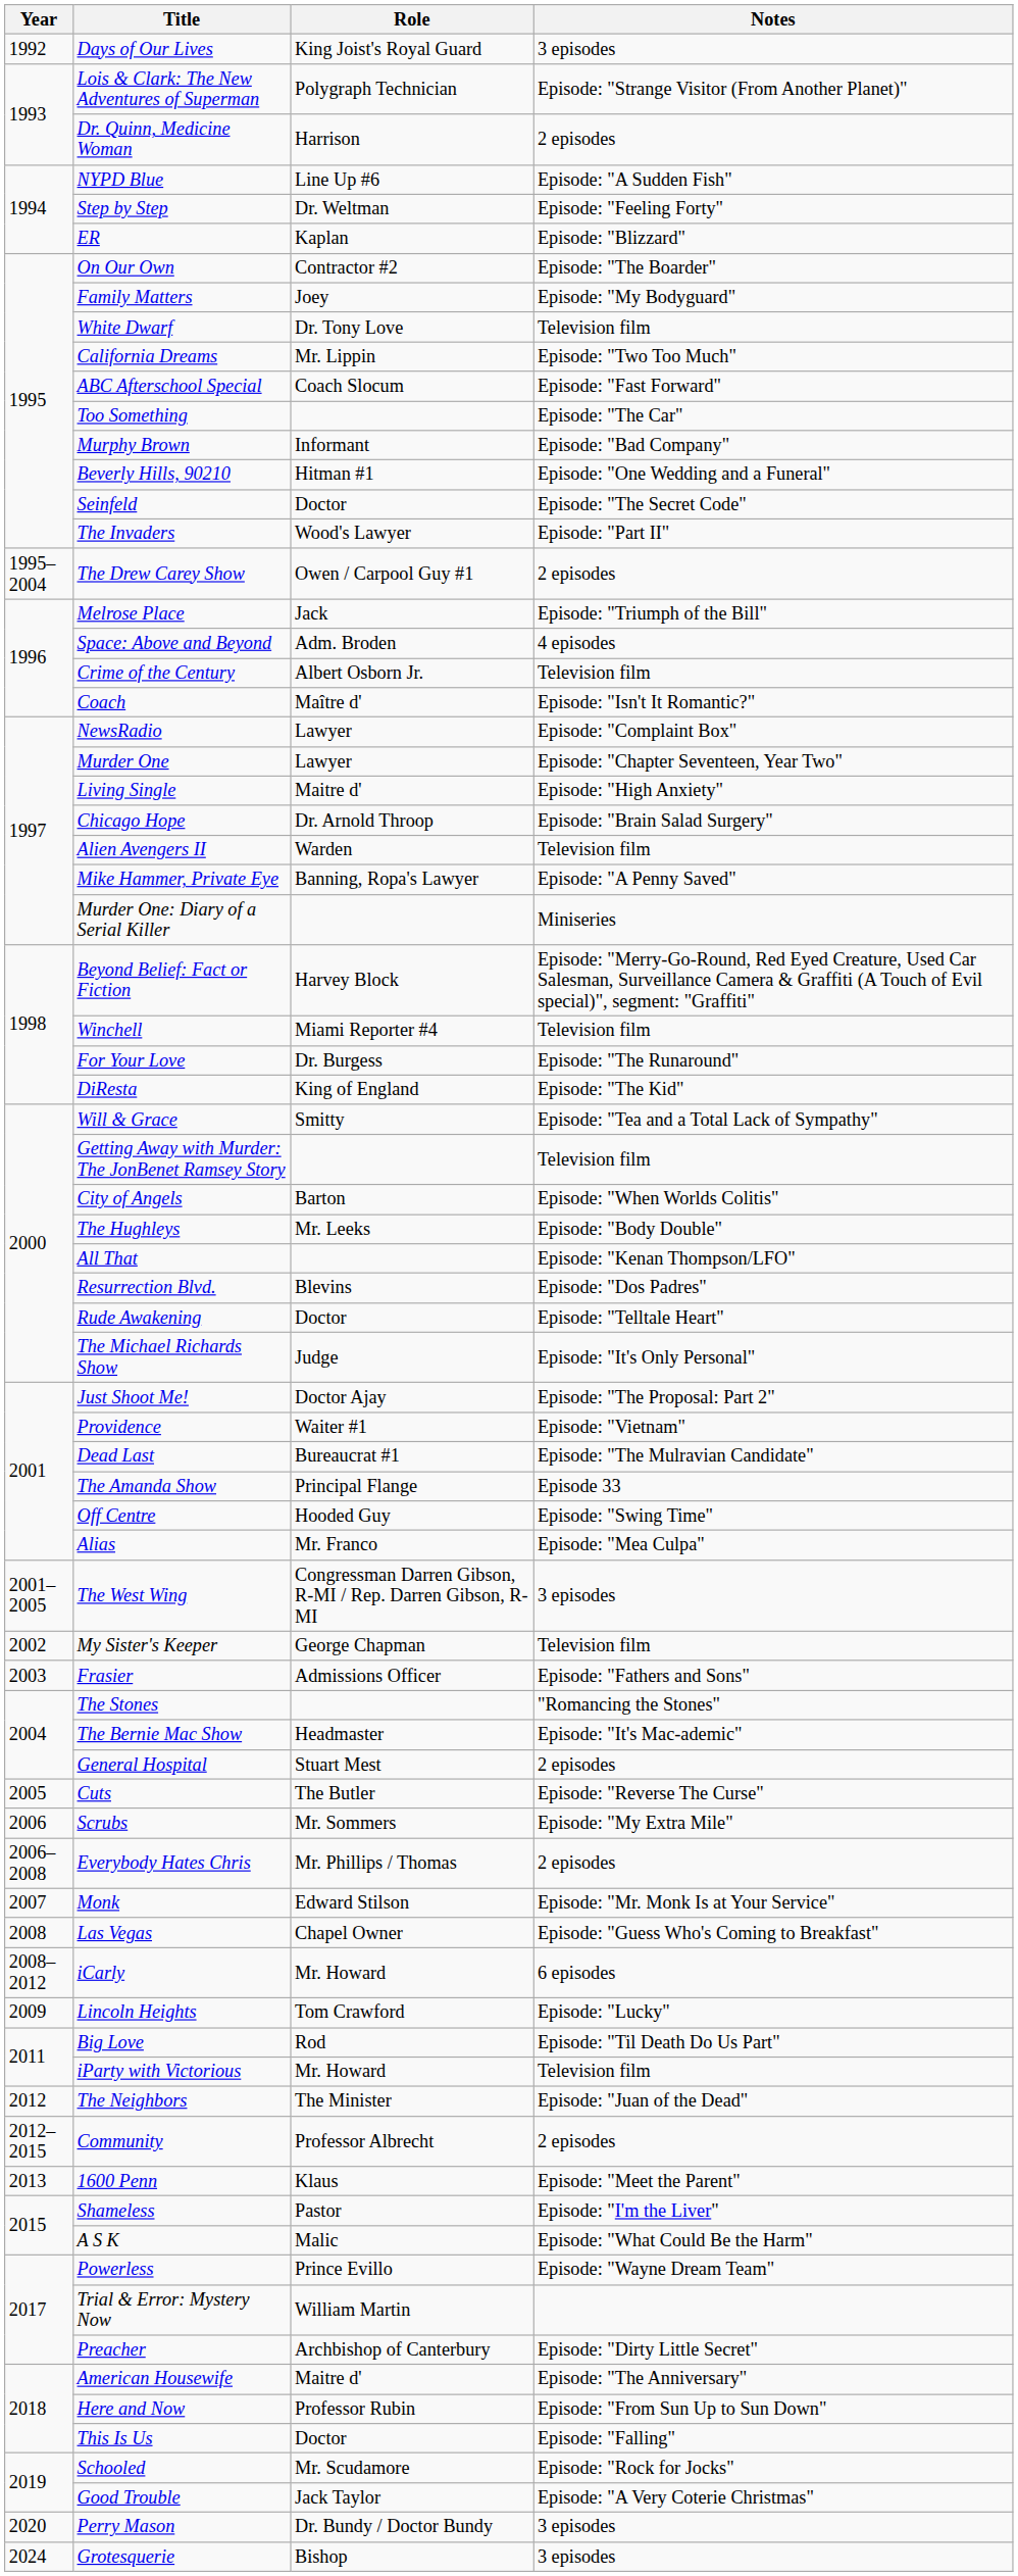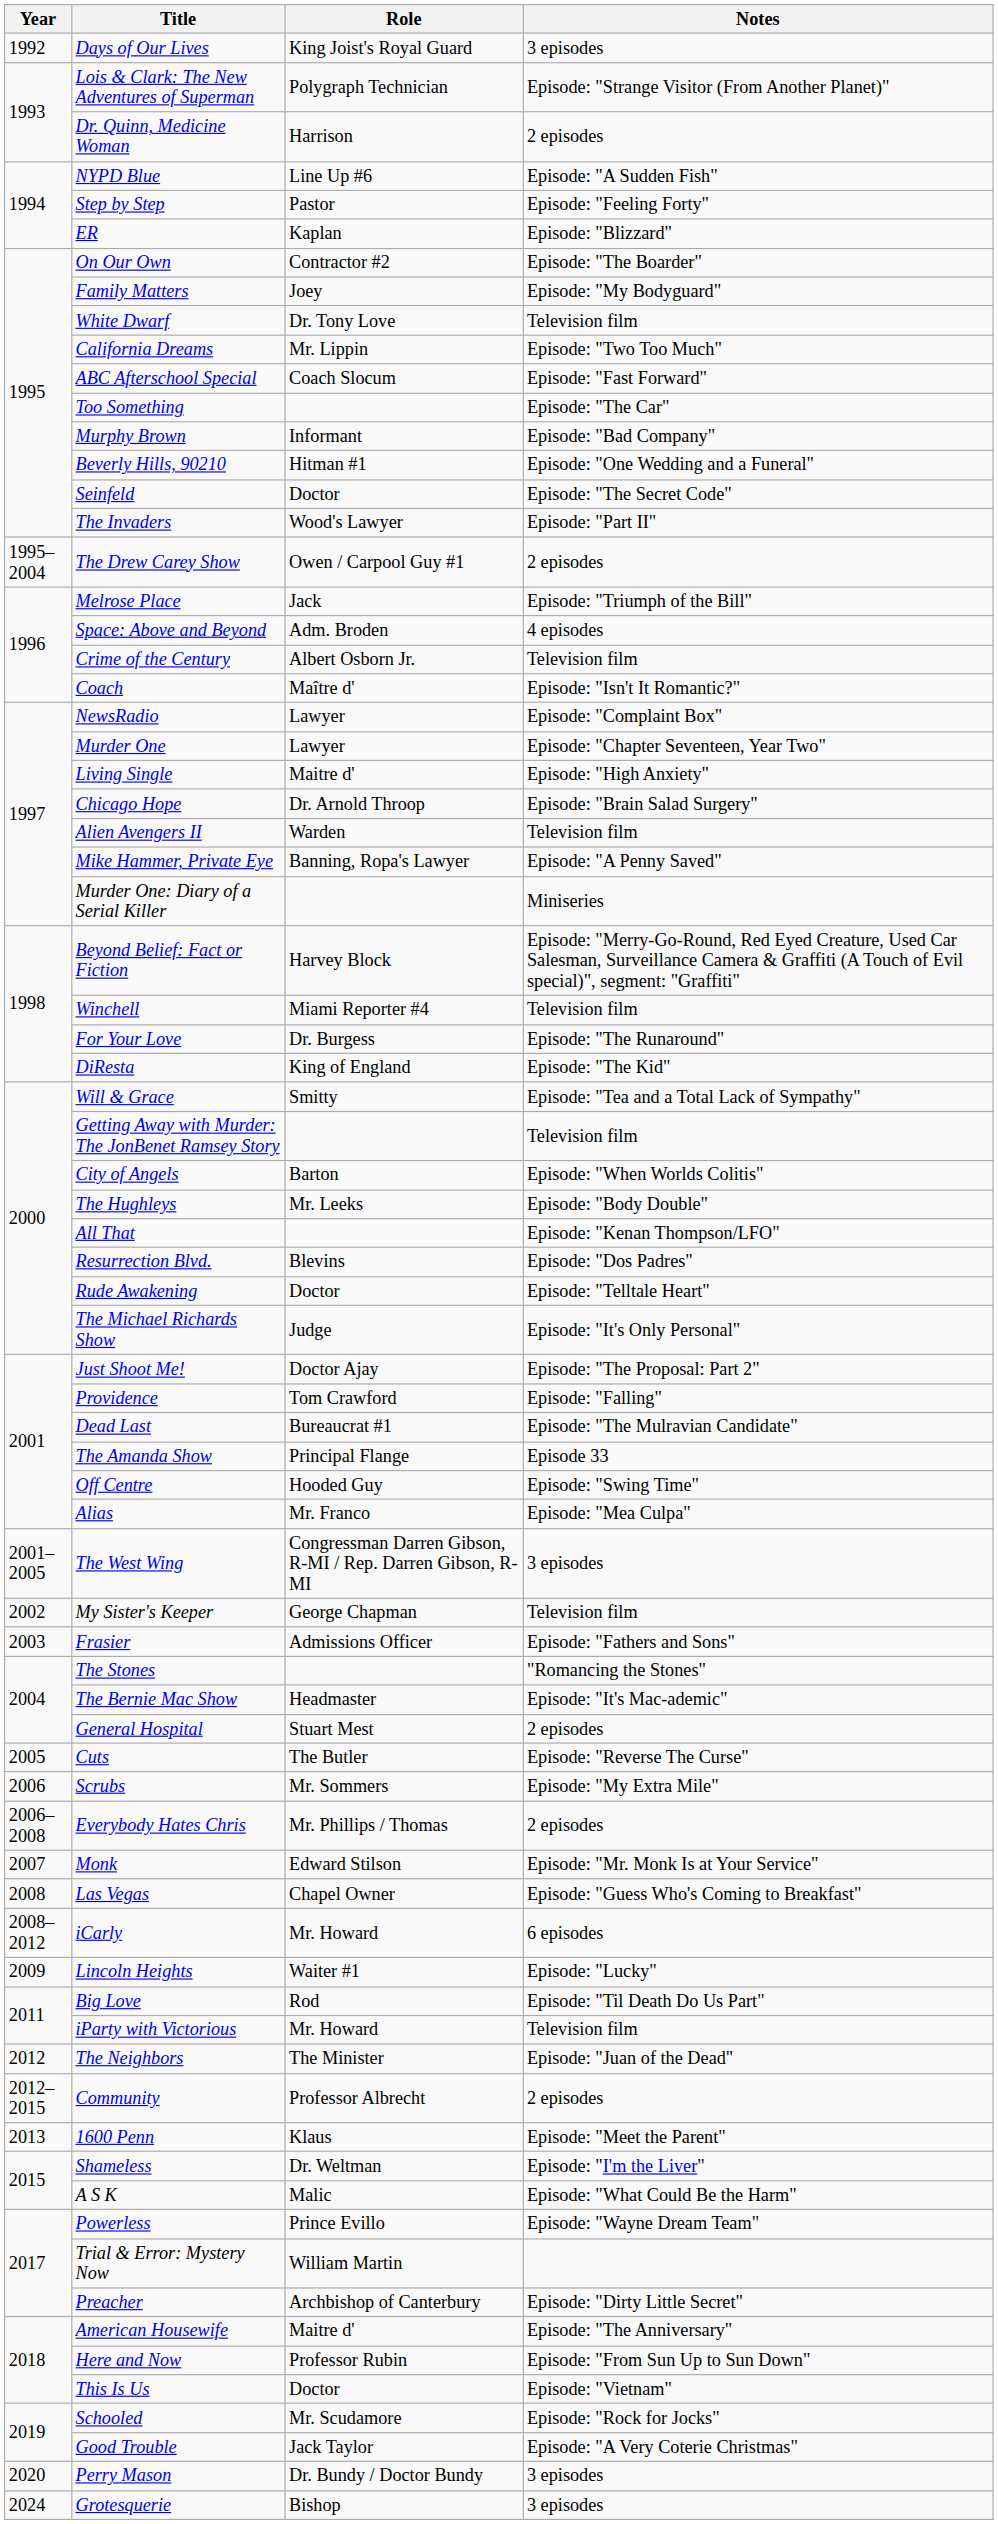Step by Step | Role: Dr. Weltman -> Pastor
Providence | Role: Waiter #1 -> Tom Crawford
Providence | Notes: Episode: "Vietnam" -> Episode: "Falling"
Lincoln Heights | Role: Tom Crawford -> Waiter #1
Shameless | Role: Pastor -> Dr. Weltman
This Is Us | Notes: Episode: "Falling" -> Episode: "Vietnam"
